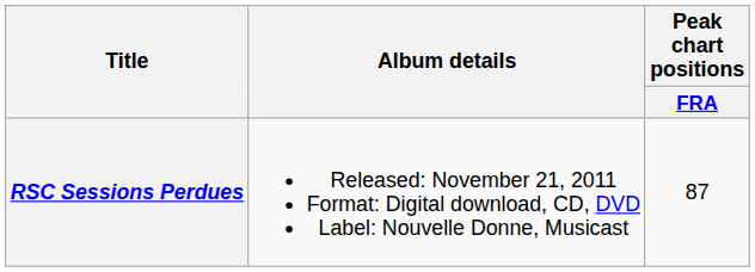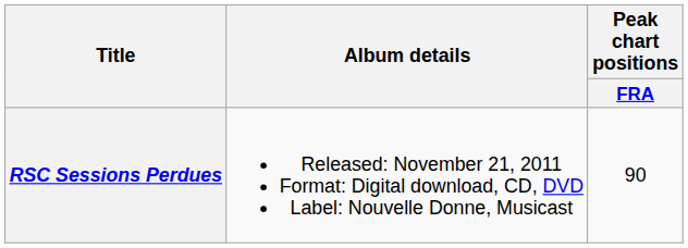RSC Sessions Perdues | Peak chart positions / FRA: 87 -> 90
